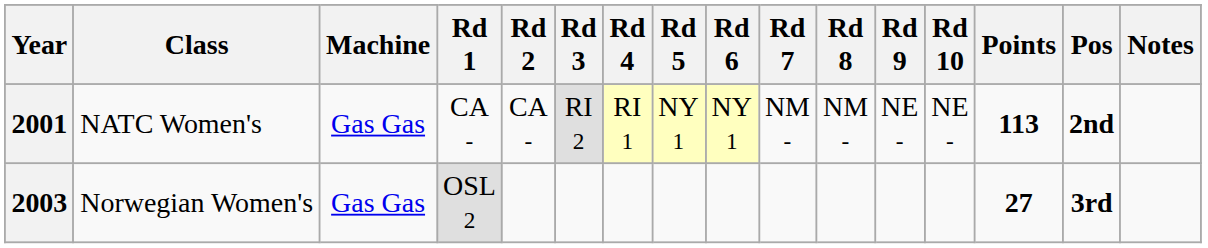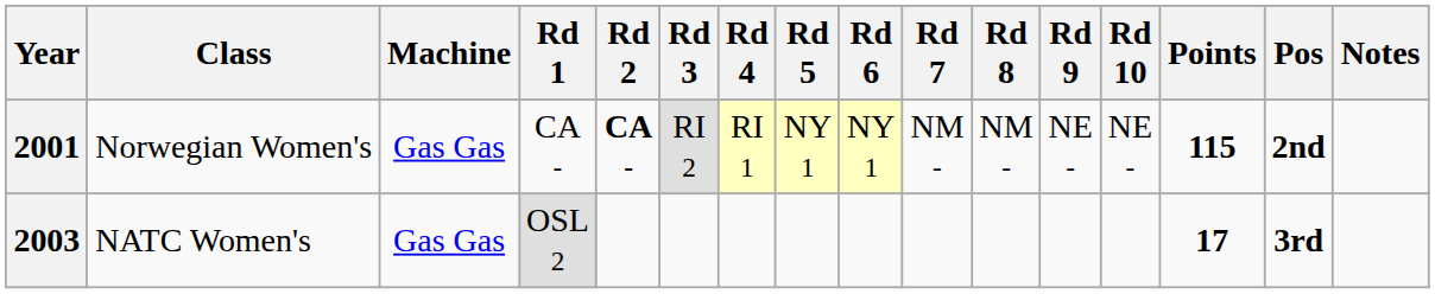2001 | Class: NATC Women's -> Norwegian Women's
2001 | Rd 2: normal -> bold
2001 | Points: 113 -> 115
2003 | Class: Norwegian Women's -> NATC Women's
2003 | Points: 27 -> 17
